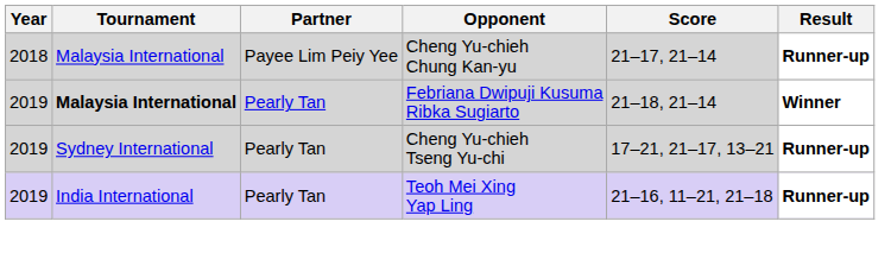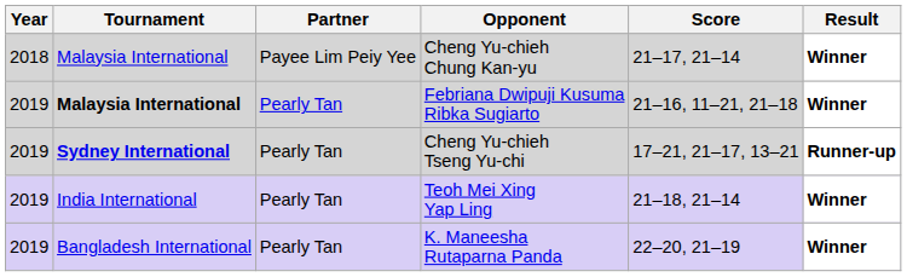Cheng Yu-chieh Chung Kan-yu | Result: Runner-up -> Winner
Febriana Dwipuji Kusuma Ribka Sugiarto | Score: 21–18, 21–14 -> 21–16, 11–21, 21–18
Cheng Yu-chieh Tseng Yu-chi | Tournament: normal -> bold
Teoh Mei Xing Yap Ling | Score: 21–16, 11–21, 21–18 -> 21–18, 21–14
Teoh Mei Xing Yap Ling | Result: Runner-up -> Winner
+ row: 2019 | Bangladesh International | Pearly Tan | K. Maneesha Rutaparna Panda | 22–20, 21–19 | Winner
